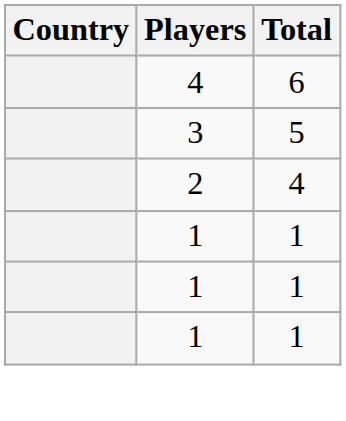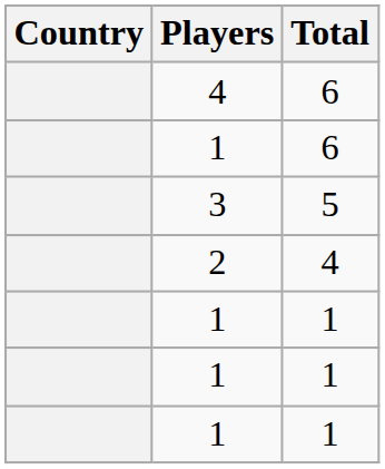+ row: 1 | 6
